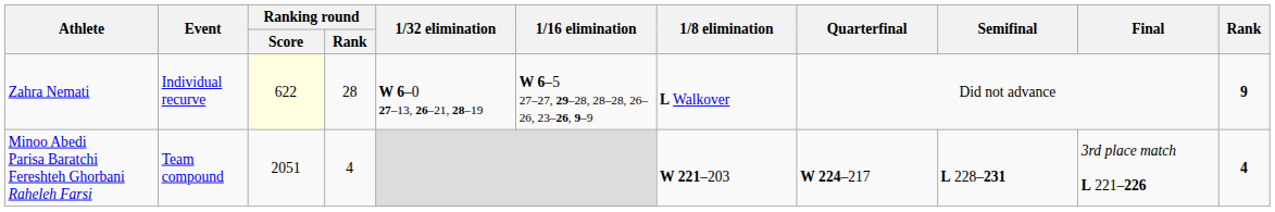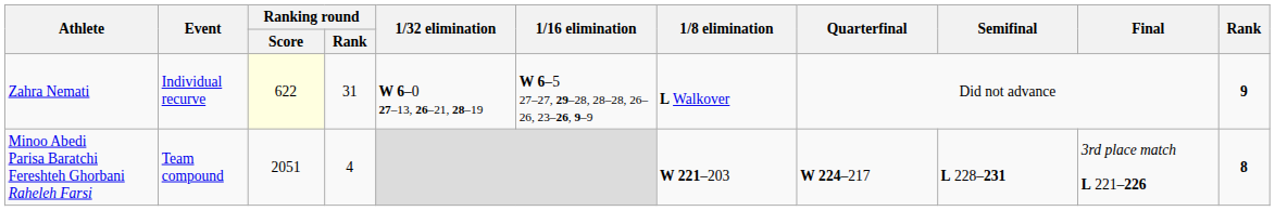Zahra Nemati | Ranking round / Rank: 28 -> 31
Minoo Abedi Parisa Baratchi Fereshteh Ghorbani Raheleh Farsi | Rank: 4 -> 8
